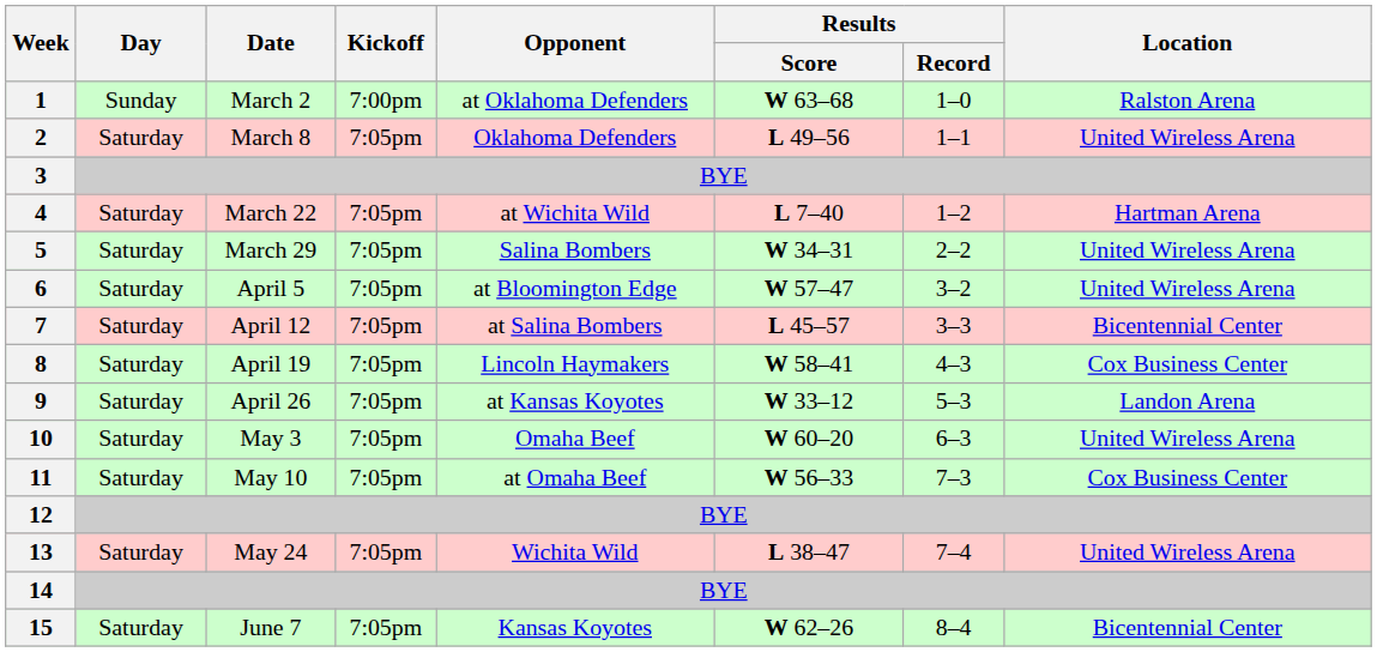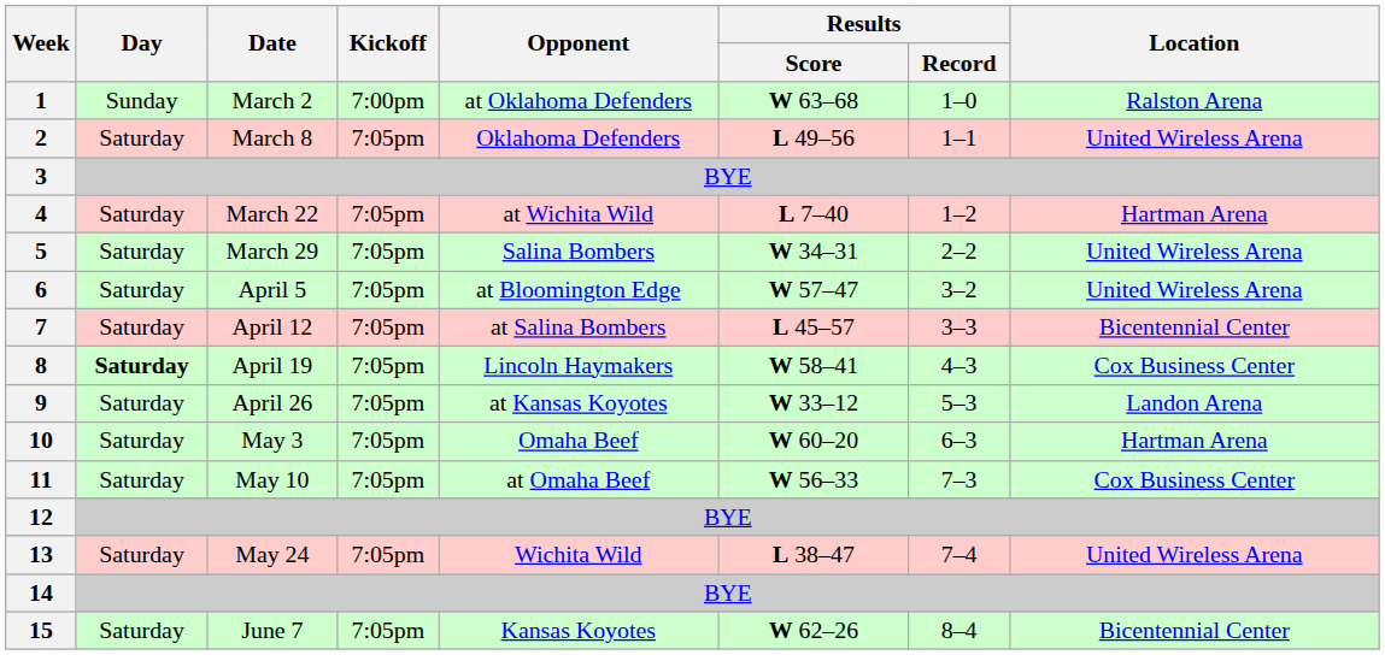8 | Day: normal -> bold
10 | Location: United Wireless Arena -> Hartman Arena
